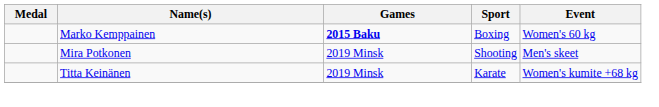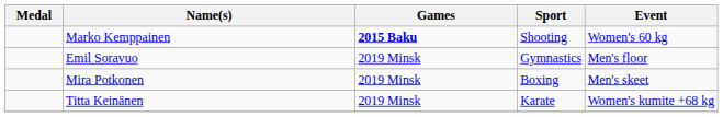Marko Kemppainen | Sport: Boxing -> Shooting
+ row: Emil Soravuo | 2019 Minsk | Gymnastics | Men's floor
Mira Potkonen | Sport: Shooting -> Boxing
